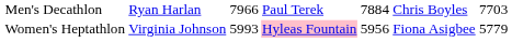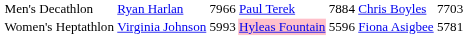Women's Heptathlon | column 5: 5956 -> 5596
Women's Heptathlon | column 7: 5779 -> 5781
